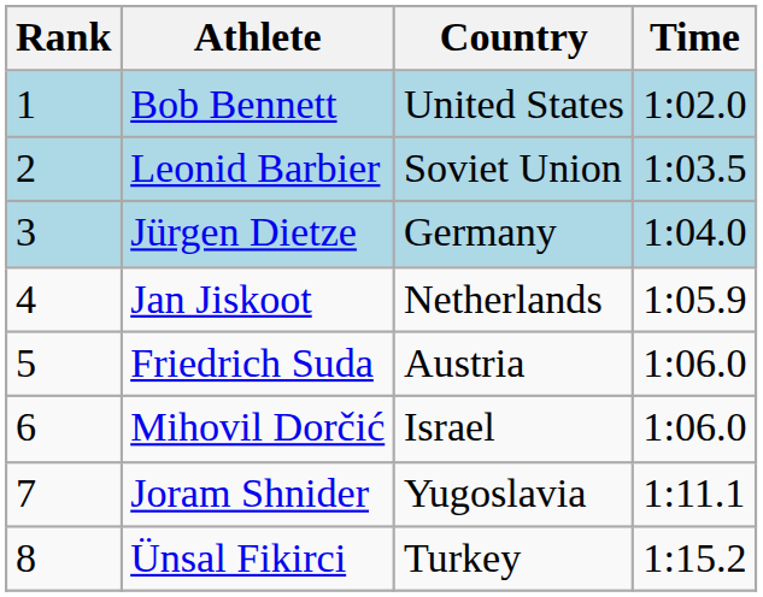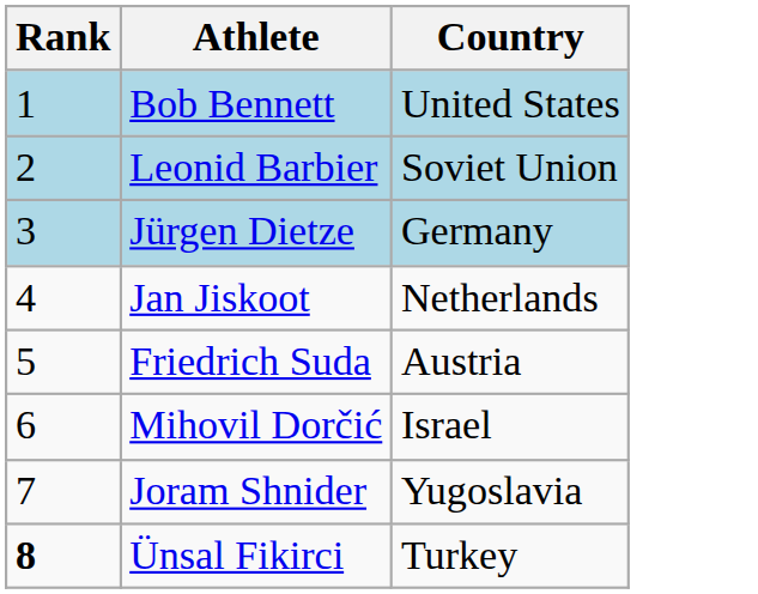- column: Time | 1:02.0 | 1:03.5 | 1:04.0 | 1:05.9 | 1:06.0 | 1:06.0 | 1:11.1 | 1:15.2
Ünsal Fikirci | Rank: normal -> bold
